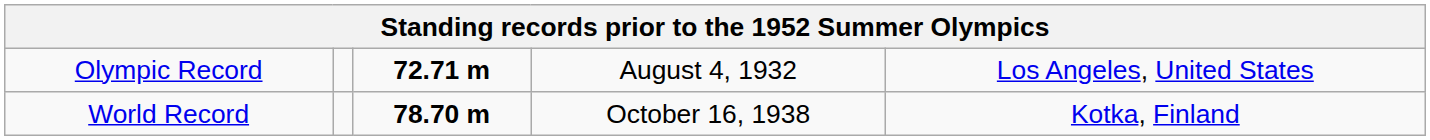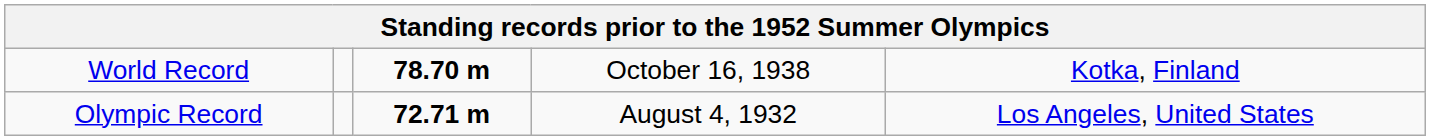rows swapped: World Record <-> Olympic Record
